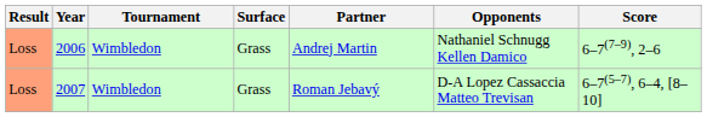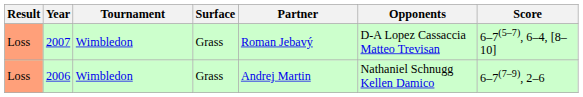rows swapped: 2006 <-> 2007
